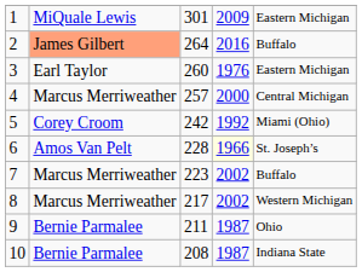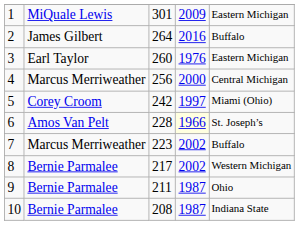2 | column 2: lightsalmon background -> no background
4 | column 3: 257 -> 256
5 | column 4: 1992 -> 1997
8 | column 2: Marcus Merriweather -> Bernie Parmalee
